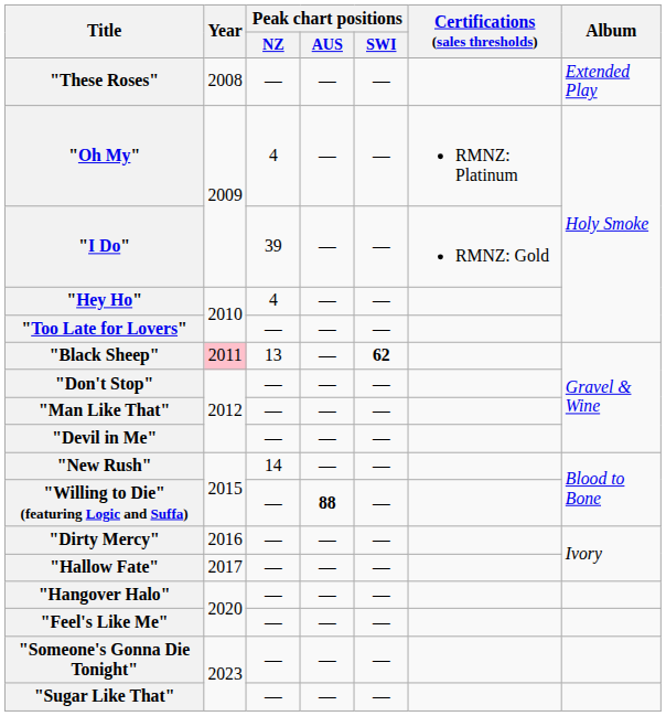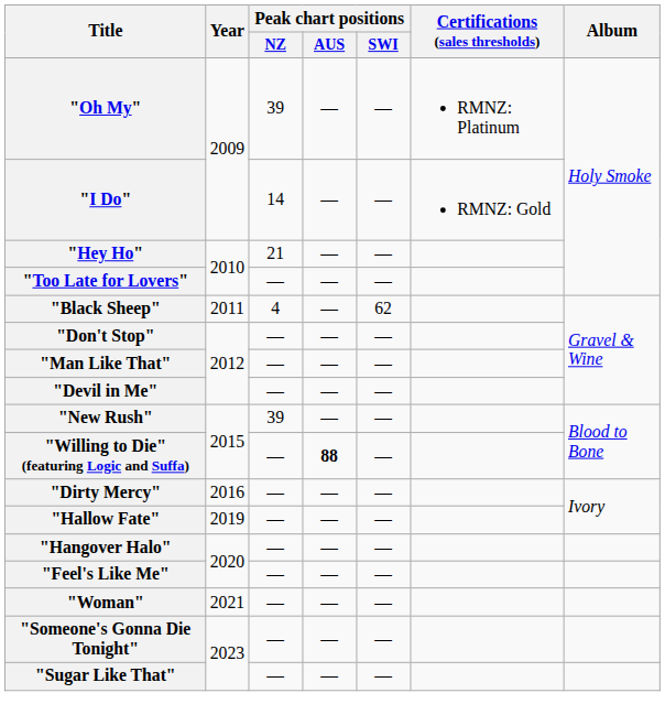- row: "These Roses" | 2008 | — | — | — | Extended Play
"Oh My" | Peak chart positions / NZ: 4 -> 39
"I Do" | Peak chart positions / NZ: 39 -> 14
"Hey Ho" | Peak chart positions / NZ: 4 -> 21
"Black Sheep" | Year: pink background -> no background
"Black Sheep" | Peak chart positions / NZ: 13 -> 4
"Black Sheep" | Peak chart positions / SWI: bold -> normal
"New Rush" | Peak chart positions / NZ: 14 -> 39
"Hallow Fate" | Year: 2017 -> 2019
+ row: "Woman" | 2021 | — | — | —
